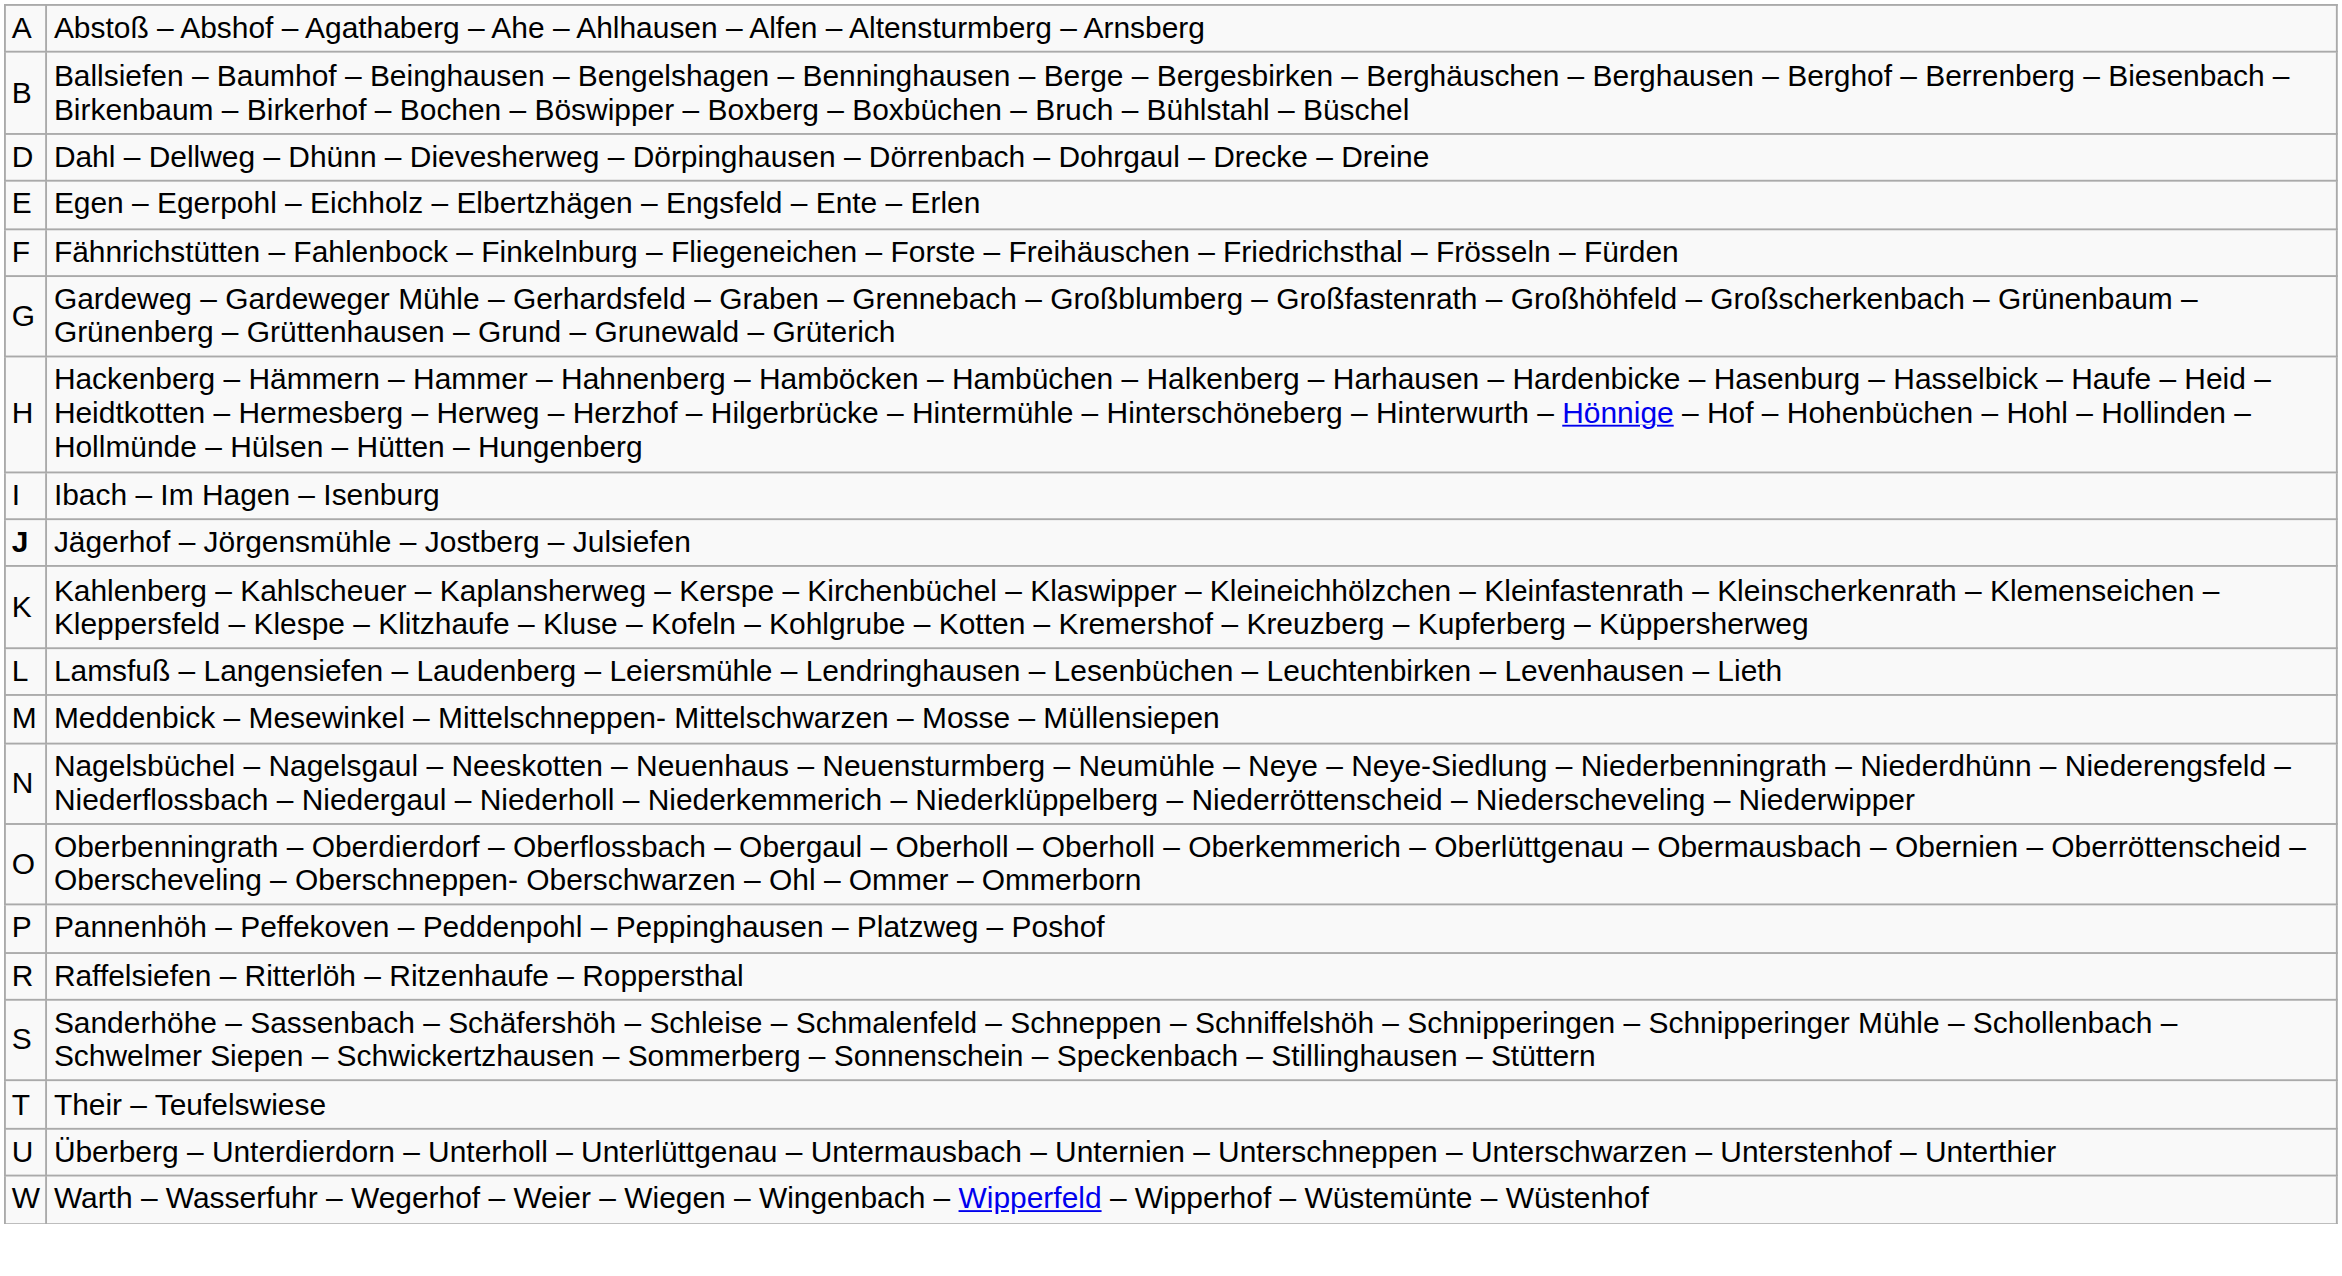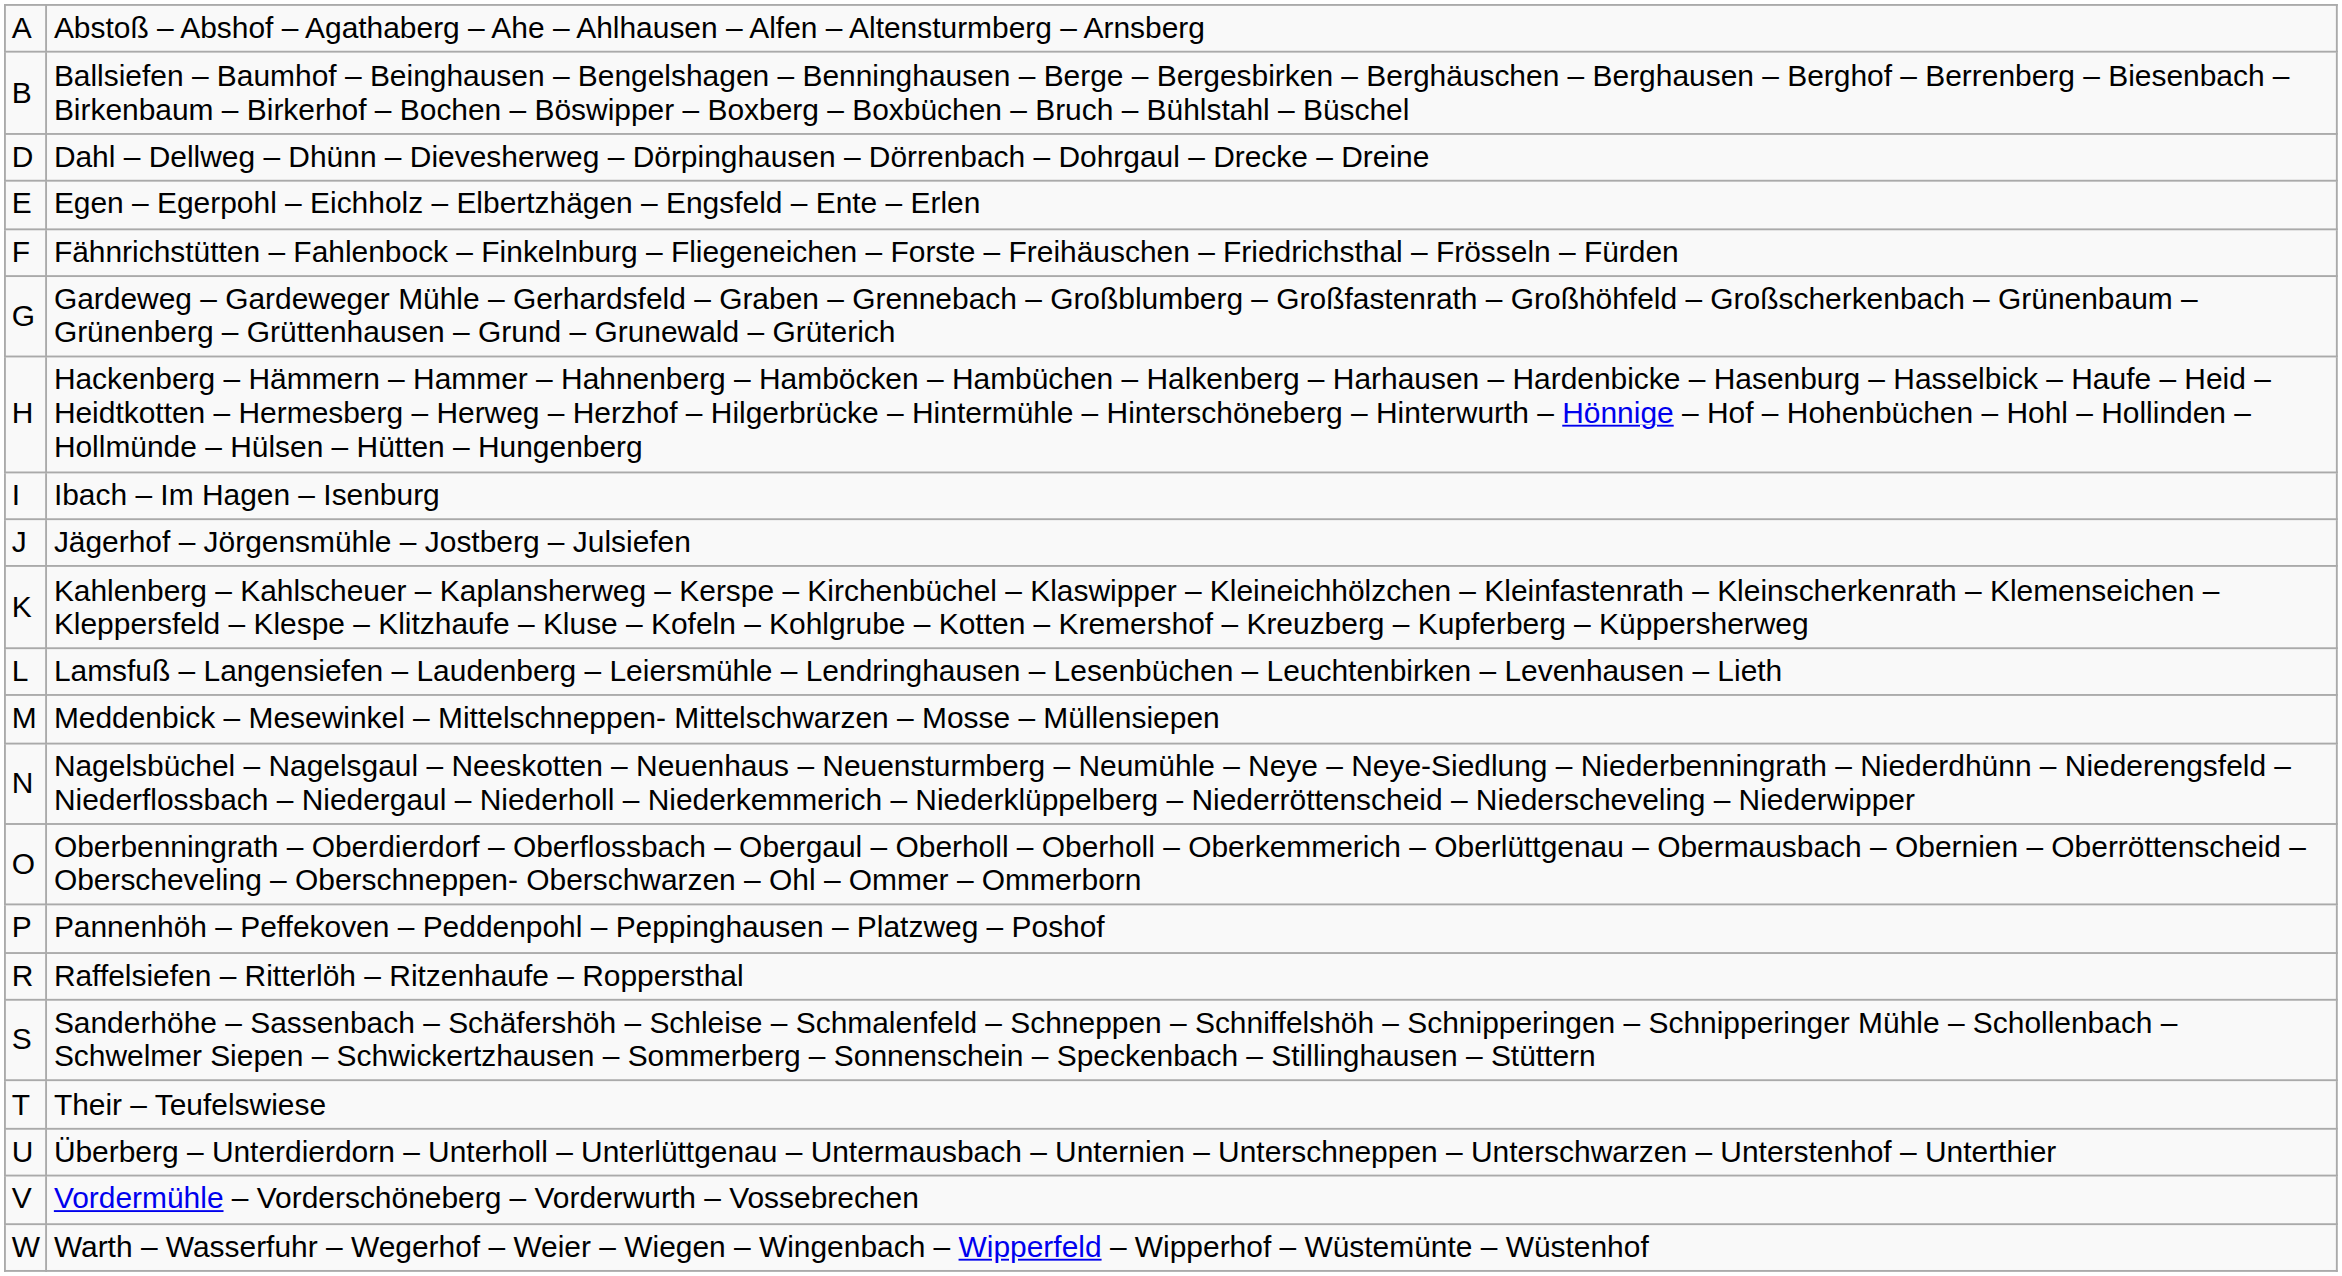Jägerhof – Jörgensmühle – Jostberg – Julsiefen | column 1: bold -> normal
+ row: V | Vordermühle – Vorderschöneberg – Vorderwurth – Vossebrechen
